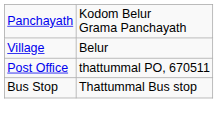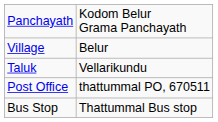+ row: Taluk | Vellarikundu
